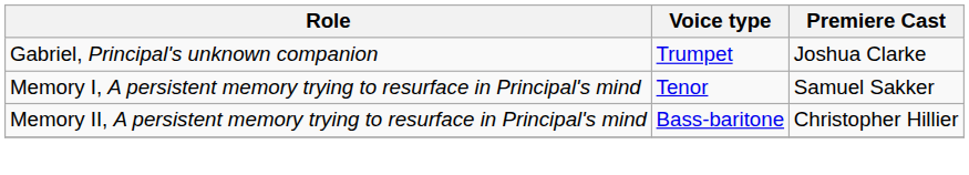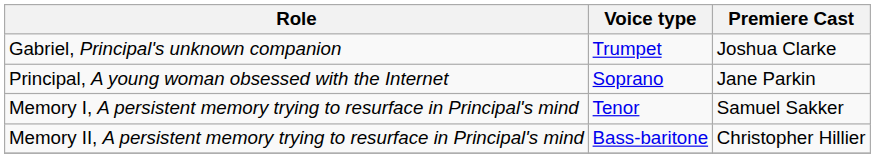+ row: Principal, A young woman obsessed with the Internet | Soprano | Jane Parkin
